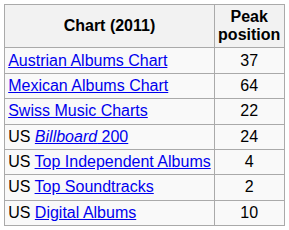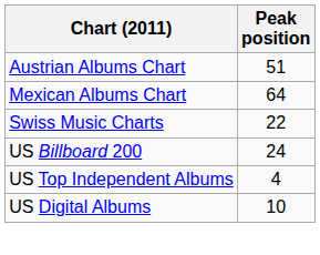Austrian Albums Chart | Peak position: 37 -> 51
- row: US Top Soundtracks | 2
